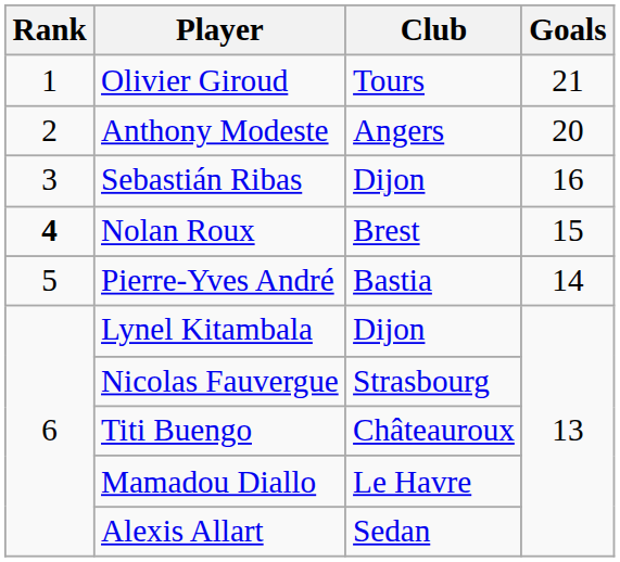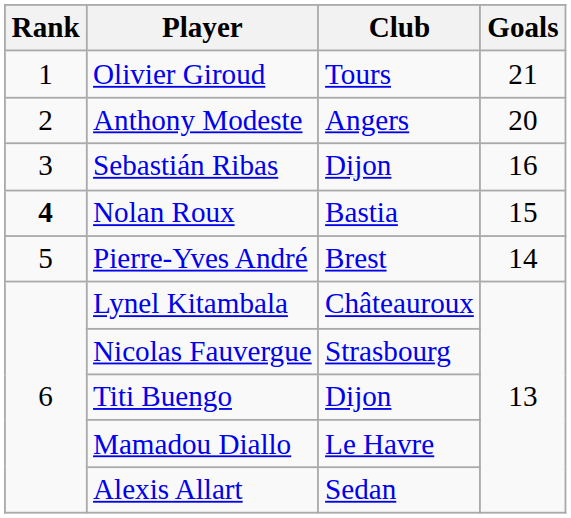Nolan Roux | Club: Brest -> Bastia
Pierre-Yves André | Club: Bastia -> Brest
Lynel Kitambala | Club: Dijon -> Châteauroux
Titi Buengo | Club: Châteauroux -> Dijon
